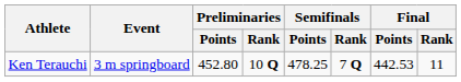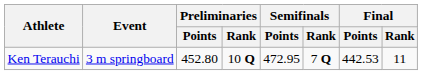Ken Terauchi | Semifinals / Points: 478.25 -> 472.95
